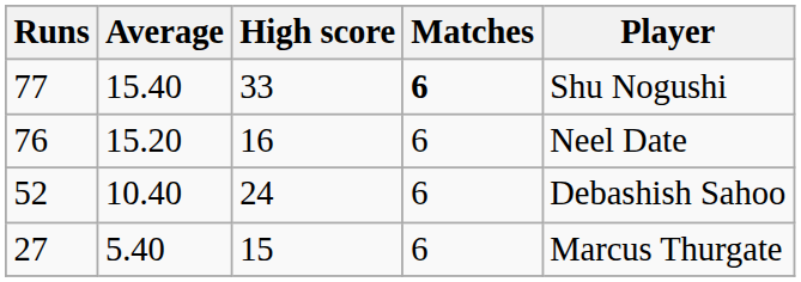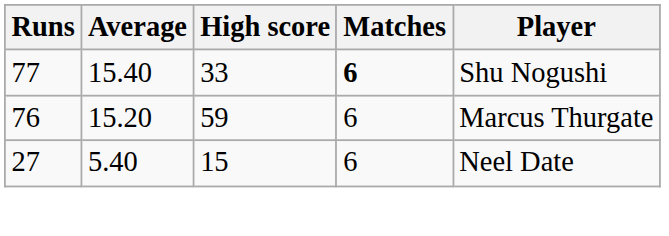76 | High score: 16 -> 59
76 | Player: Neel Date -> Marcus Thurgate
- row: 52 | 10.40 | 24 | 6 | Debashish Sahoo
27 | Player: Marcus Thurgate -> Neel Date
